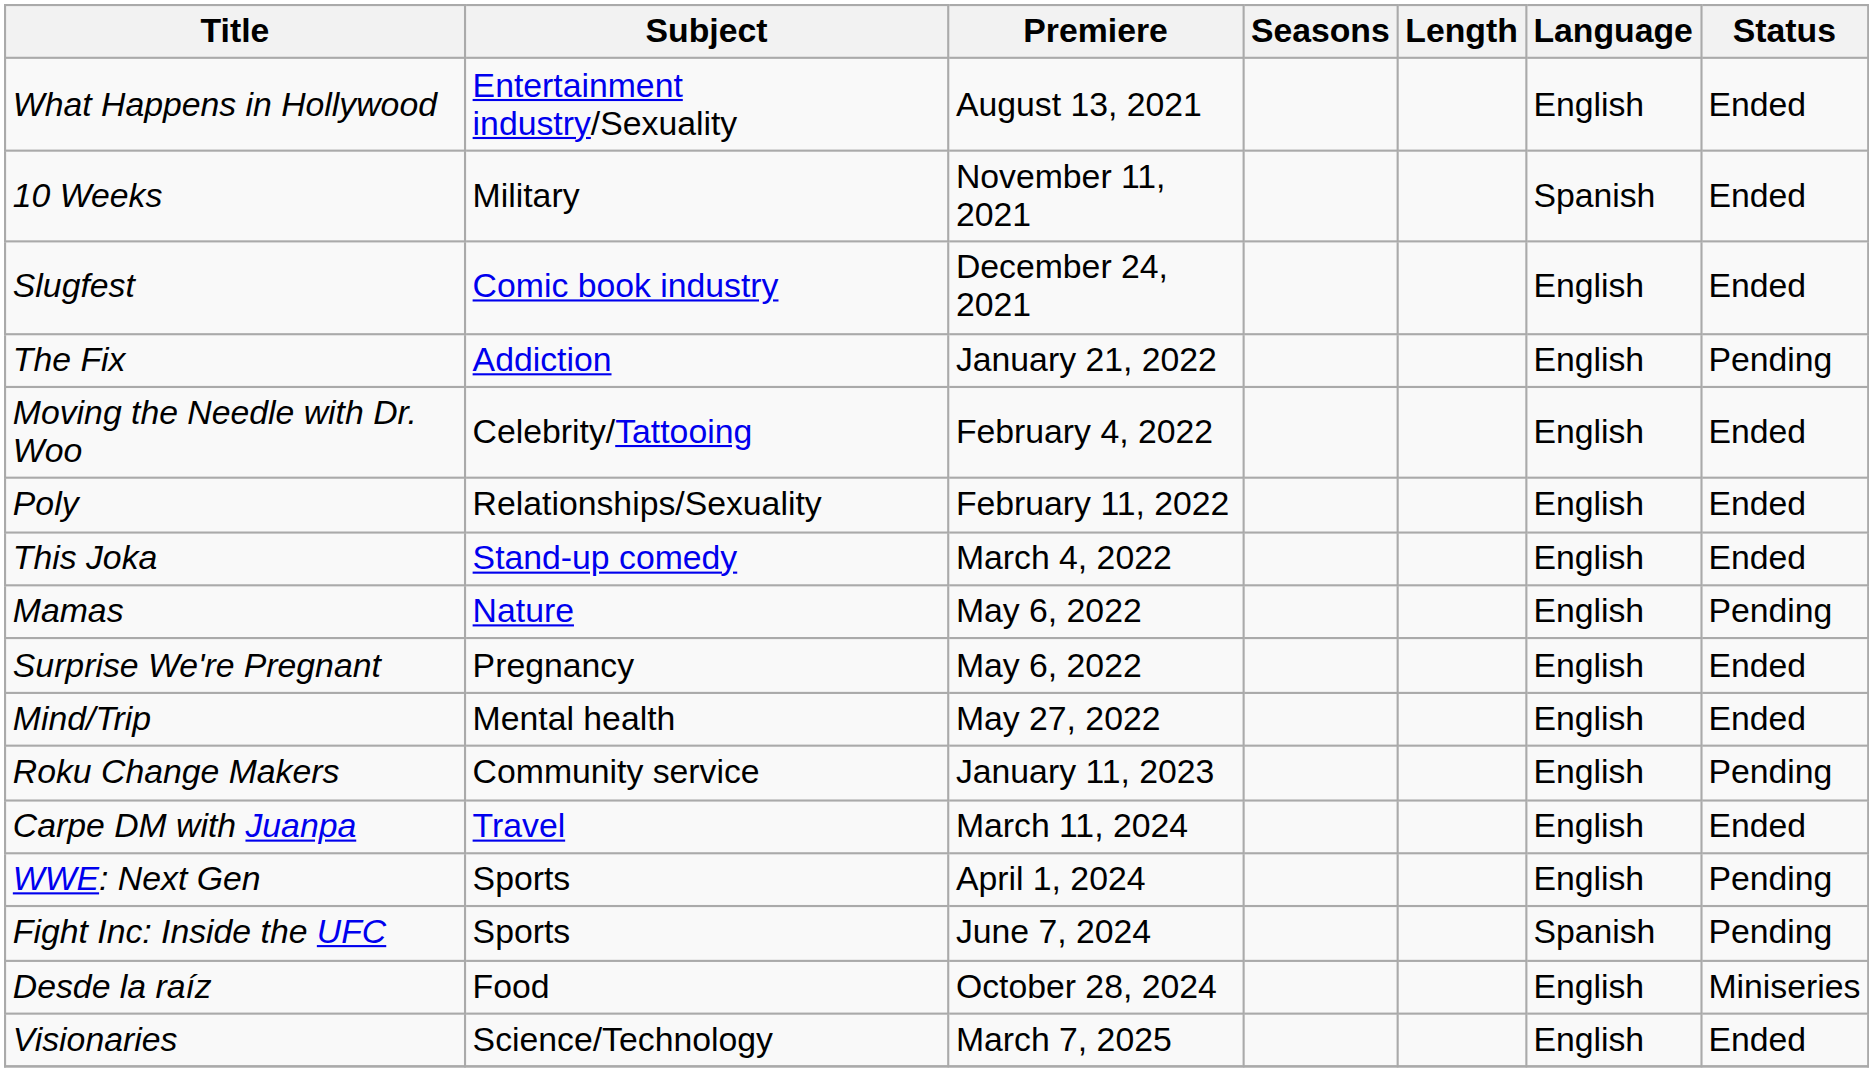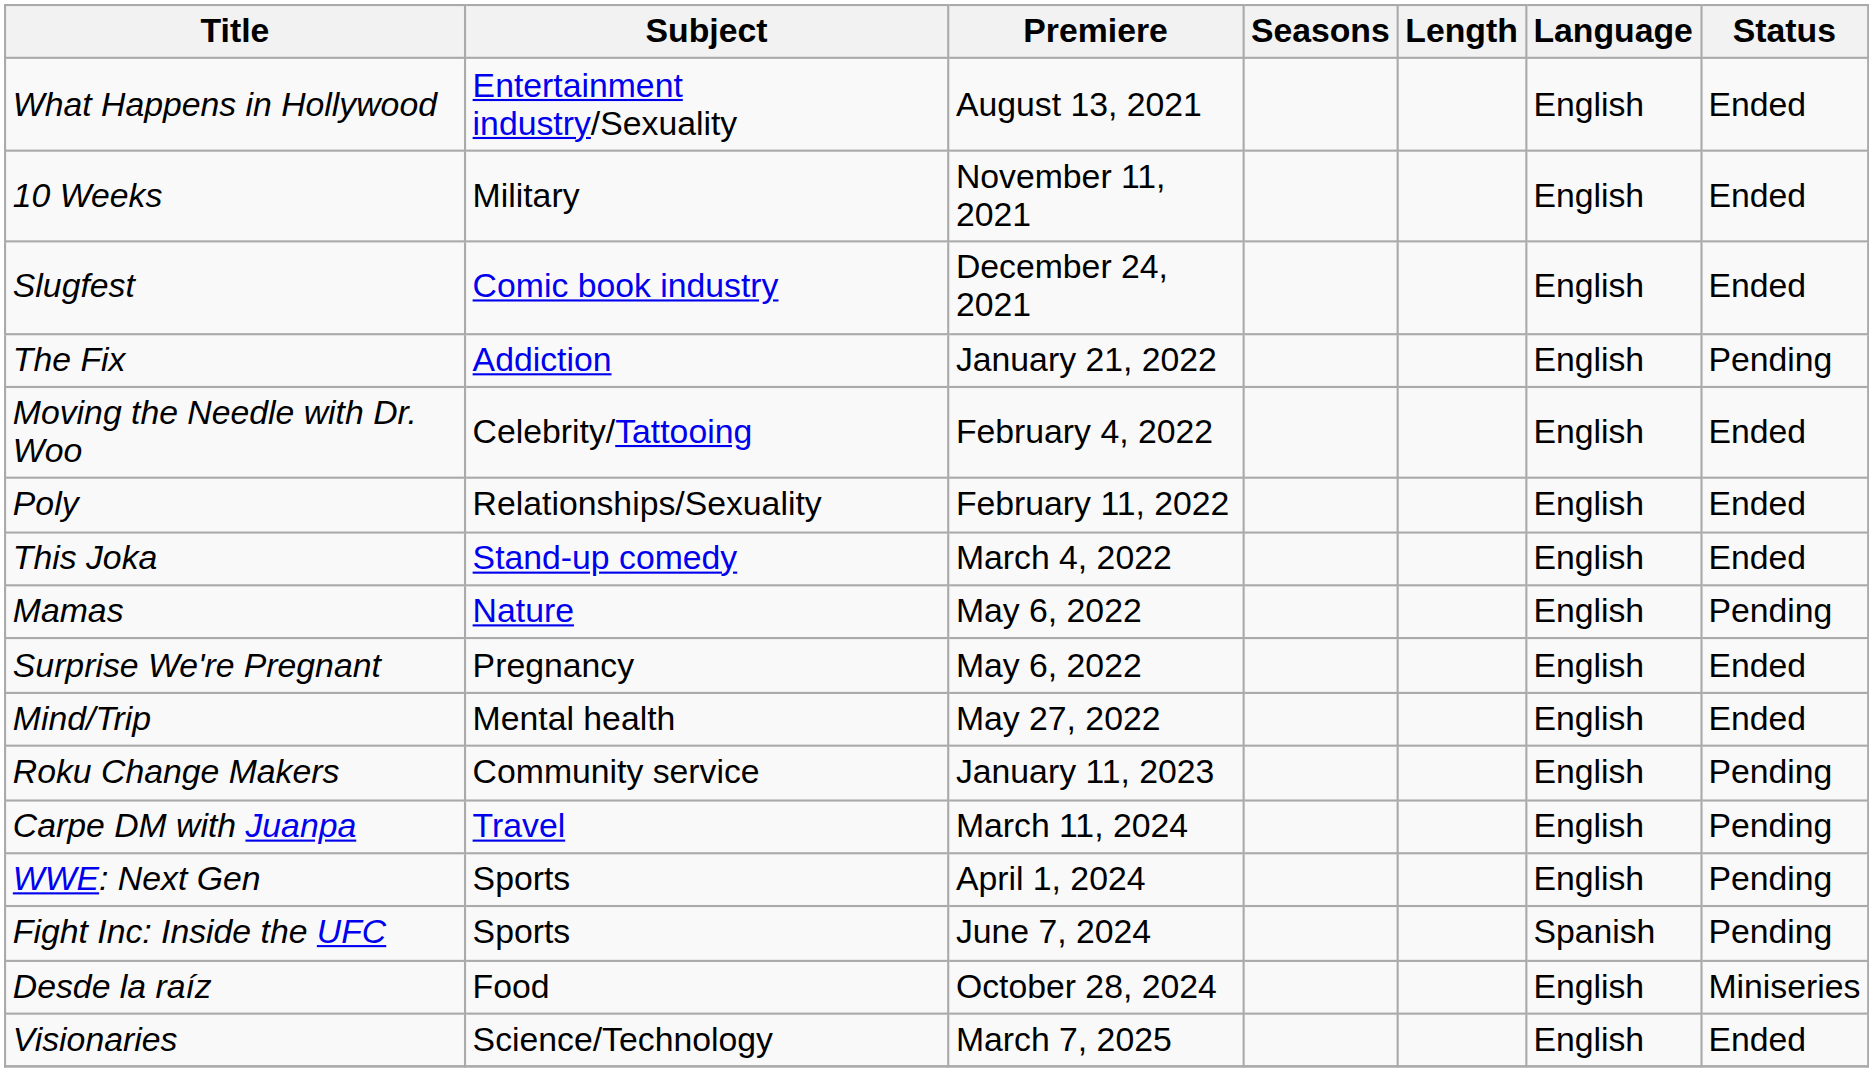10 Weeks | Language: Spanish -> English
Carpe DM with Juanpa | Status: Ended -> Pending
